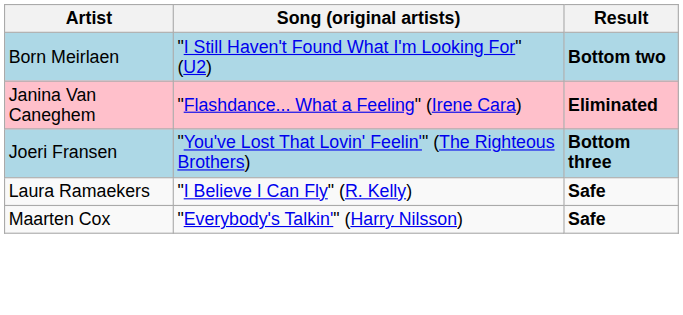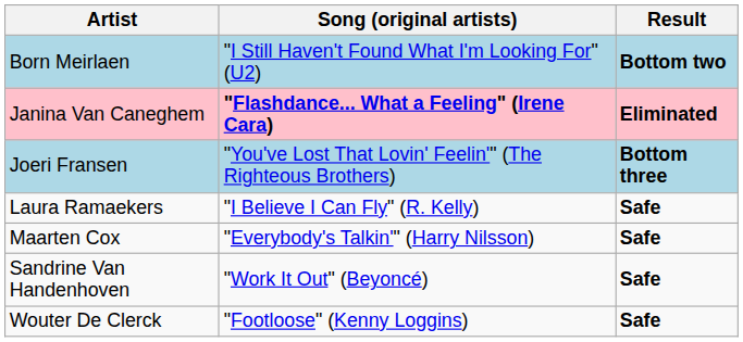Janina Van Caneghem | Song (original artists): normal -> bold
+ row: Sandrine Van Handenhoven | "Work It Out" (Beyoncé) | Safe
+ row: Wouter De Clerck | "Footloose" (Kenny Loggins) | Safe
